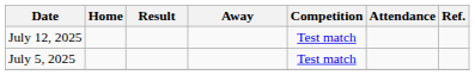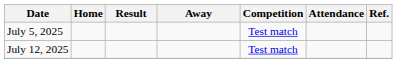rows swapped: July 5, 2025 <-> July 12, 2025
